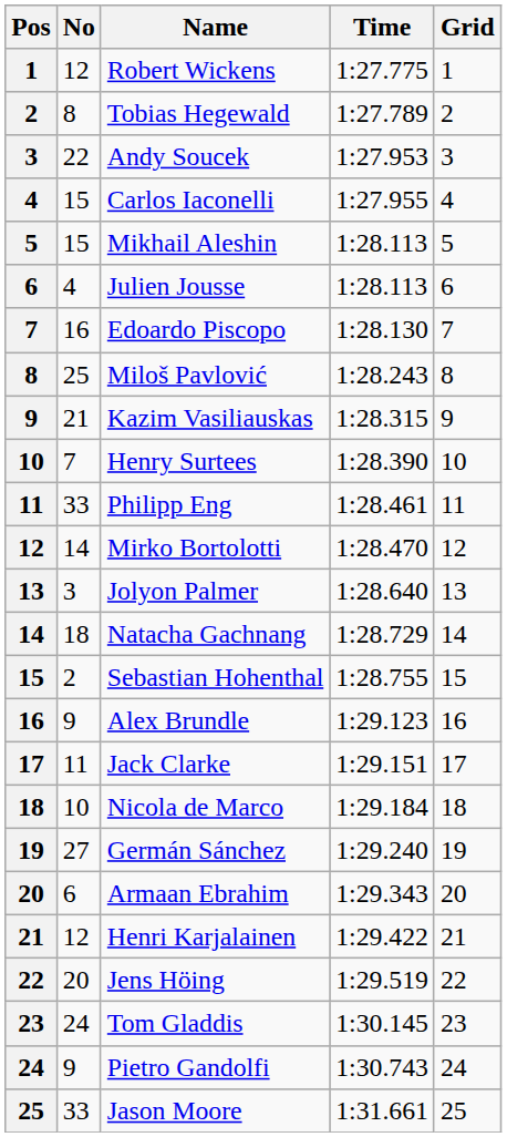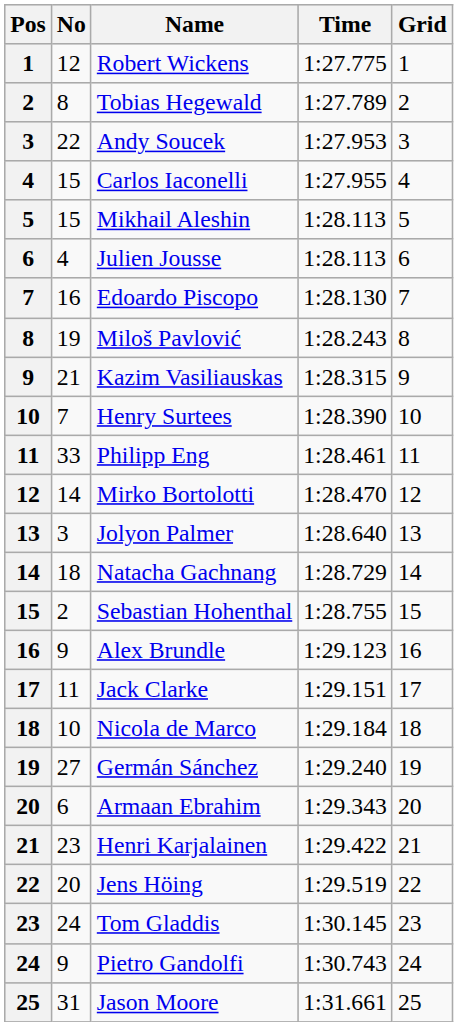Miloš Pavlović | No: 25 -> 19
Henri Karjalainen | No: 12 -> 23
Jason Moore | No: 33 -> 31
